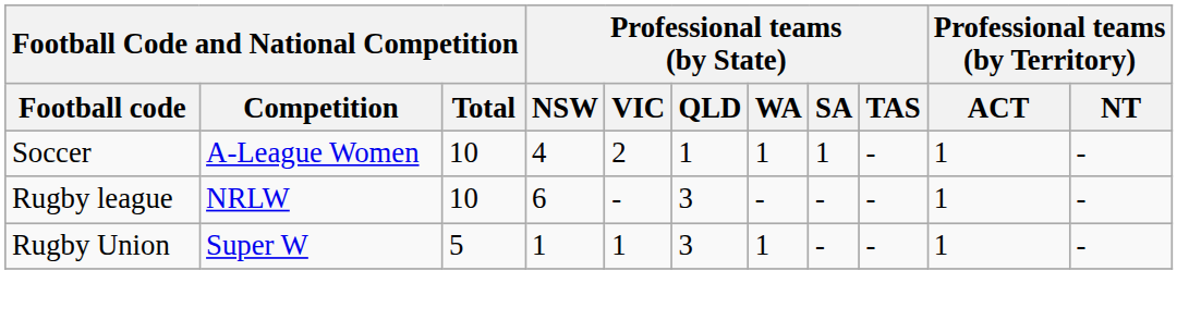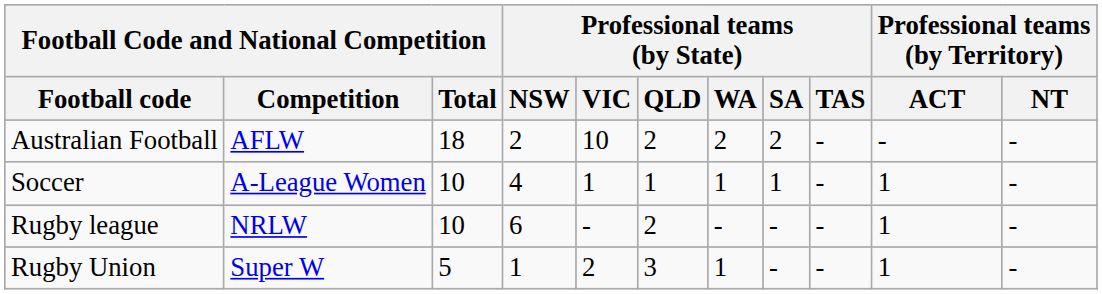+ row: Australian Football | AFLW | 18 | 2 | 10 | 2 | 2 | 2 | - | - | -
Soccer | Professional teams (by State) / VIC: 2 -> 1
Rugby league | Professional teams (by State) / QLD: 3 -> 2
Rugby Union | Professional teams (by State) / VIC: 1 -> 2
